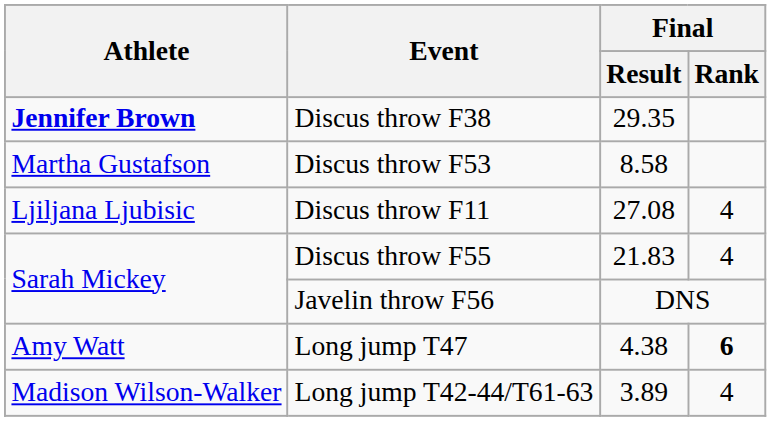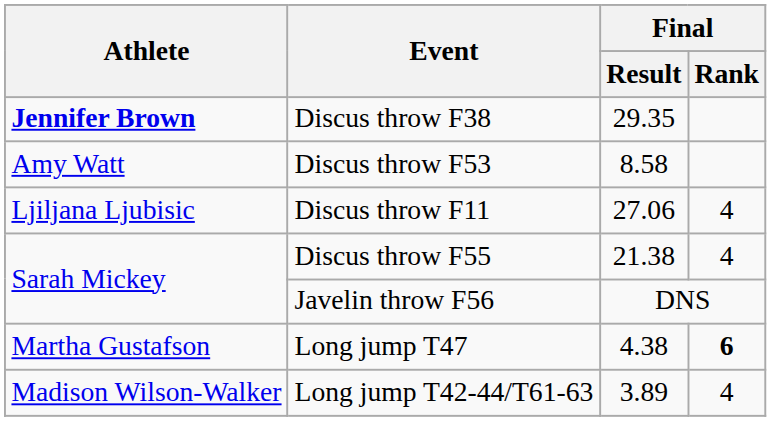Discus throw F53 | Athlete: Martha Gustafson -> Amy Watt
Discus throw F11 | Final / Result: 27.08 -> 27.06
Discus throw F55 | Final / Result: 21.83 -> 21.38
Long jump T47 | Athlete: Amy Watt -> Martha Gustafson
